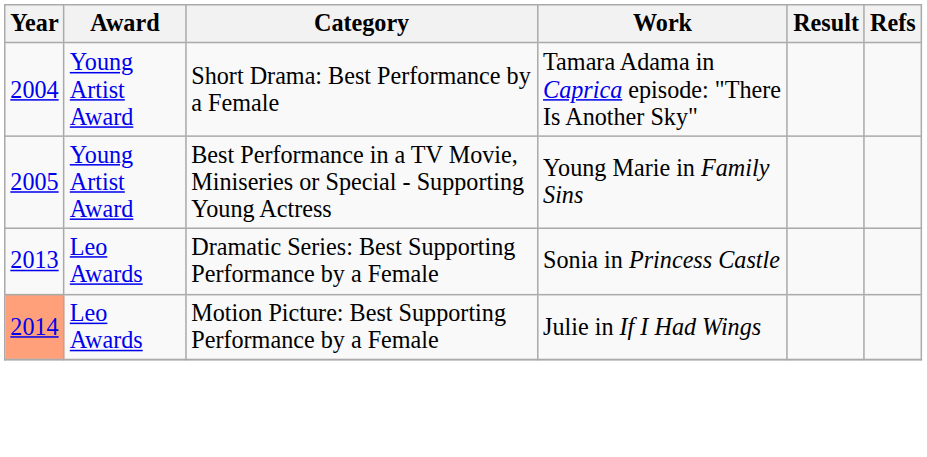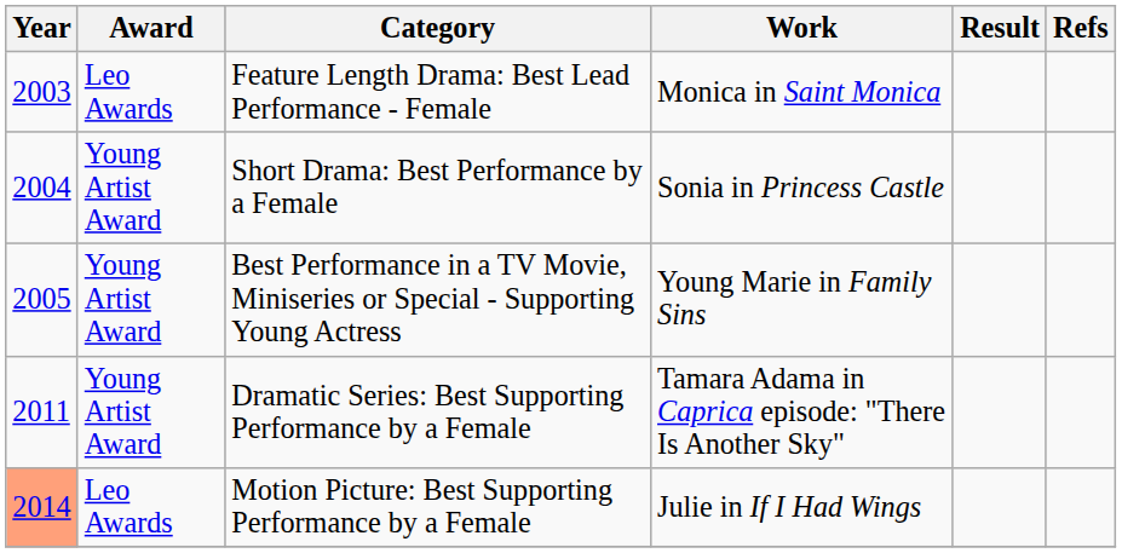+ row: 2003 | Leo Awards | Feature Length Drama: Best Lead Performance - Female | Monica in Saint Monica
Short Drama: Best Performance by a Female | Work: Tamara Adama in Caprica episode: "There Is Another Sky" -> Sonia in Princess Castle
Dramatic Series: Best Supporting Performance by a Female | Year: 2013 -> 2011
Dramatic Series: Best Supporting Performance by a Female | Award: Leo Awards -> Young Artist Award
Dramatic Series: Best Supporting Performance by a Female | Work: Sonia in Princess Castle -> Tamara Adama in Caprica episode: "There Is Another Sky"
